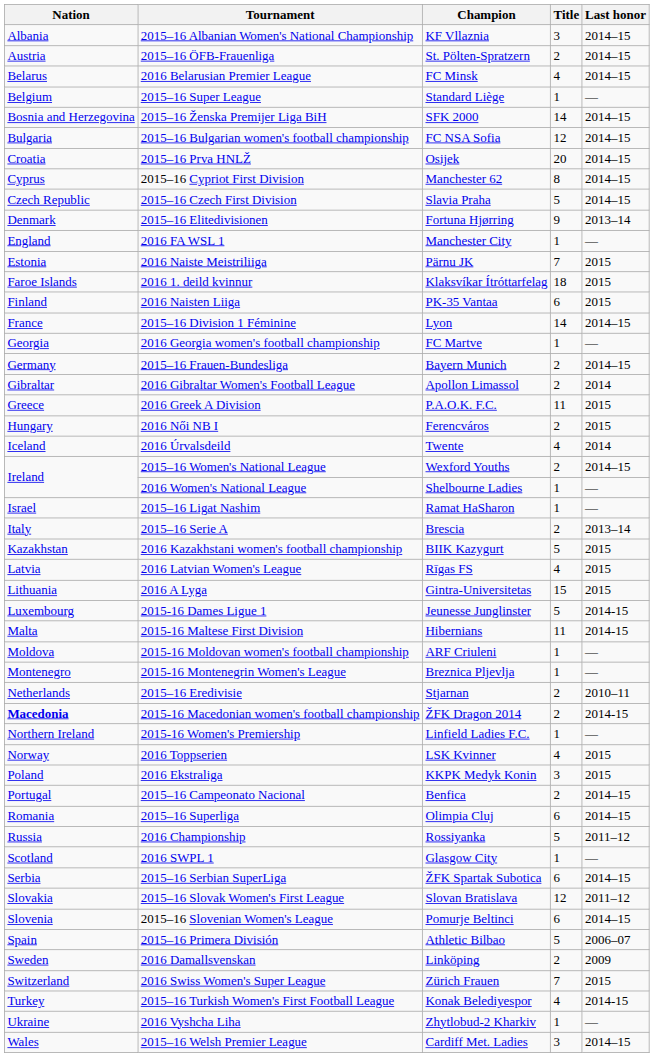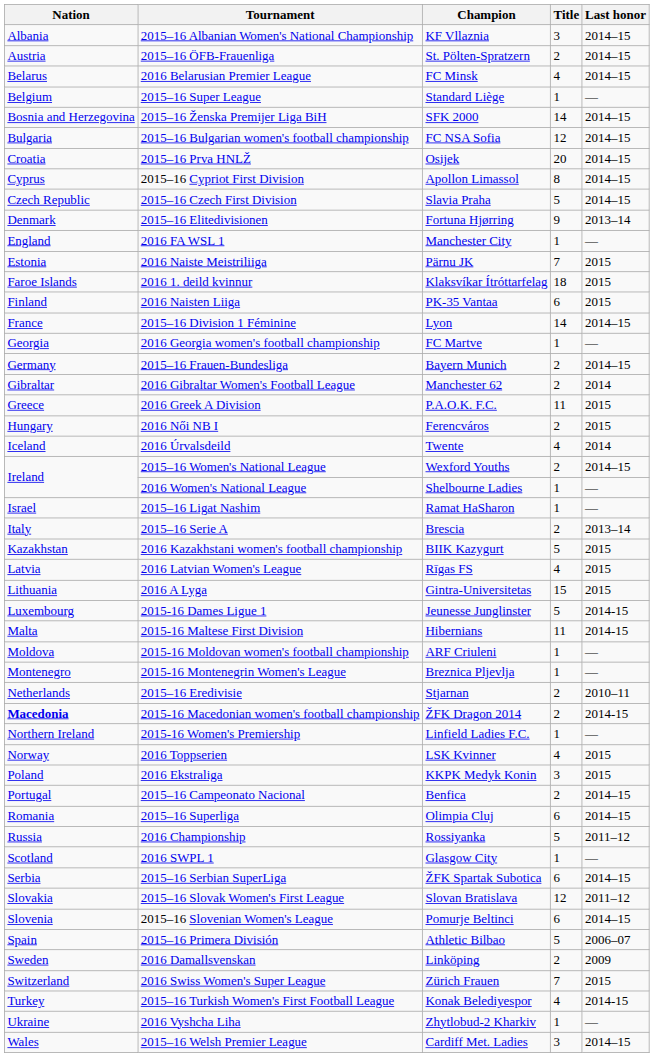2015–16 Cypriot First Division | Champion: Manchester 62 -> Apollon Limassol
2016 Gibraltar Women's Football League | Champion: Apollon Limassol -> Manchester 62
